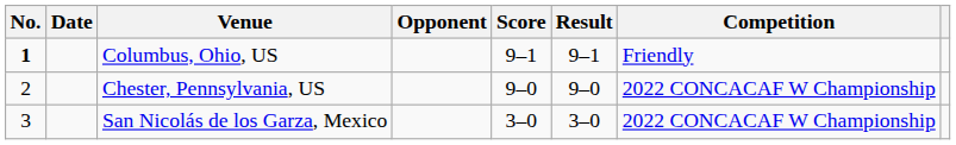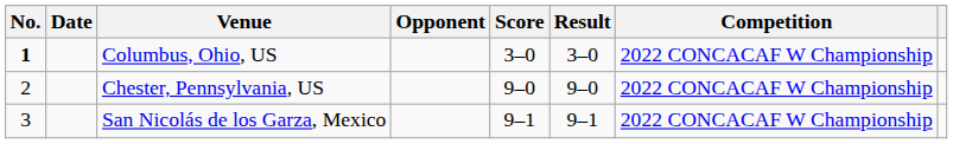Columbus, Ohio, US | Score: 9–1 -> 3–0
Columbus, Ohio, US | Result: 9–1 -> 3–0
Columbus, Ohio, US | Competition: Friendly -> 2022 CONCACAF W Championship
San Nicolás de los Garza, Mexico | Score: 3–0 -> 9–1
San Nicolás de los Garza, Mexico | Result: 3–0 -> 9–1
